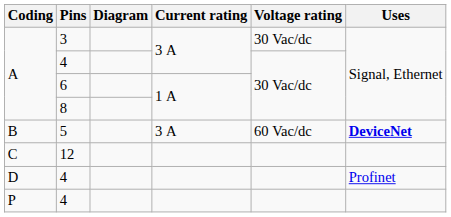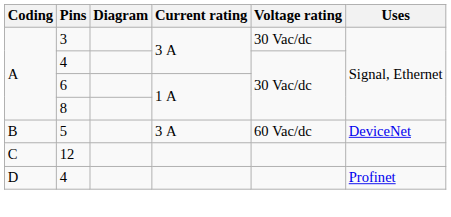5 | Uses: bold -> normal
- row: P | 4
